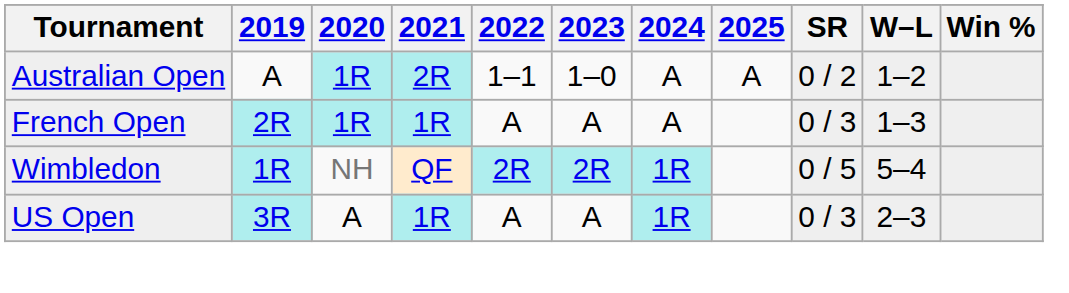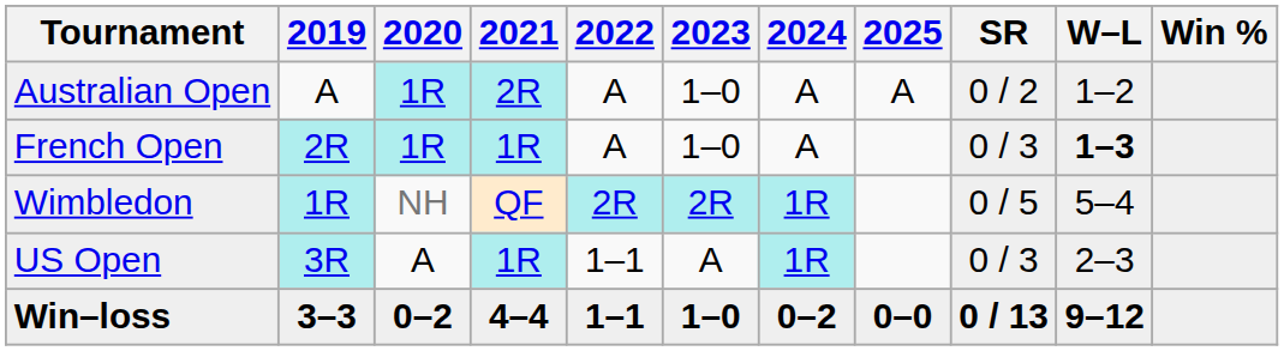Australian Open | 2022: 1–1 -> A
French Open | 2023: A -> 1–0
French Open | W–L: normal -> bold
US Open | 2022: A -> 1–1
+ row: Win–loss | 3–3 | 0–2 | 4–4 | 1–1 | 1–0 | 0–2 | 0–0 | 0 / 13 | 9–12
